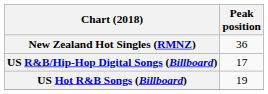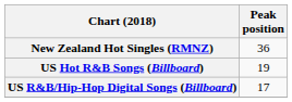rows swapped: US Hot R&B Songs (Billboard) <-> US R&B/Hip-Hop Digital Songs (Billboard)
